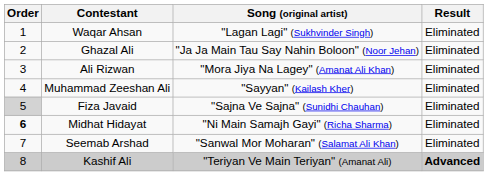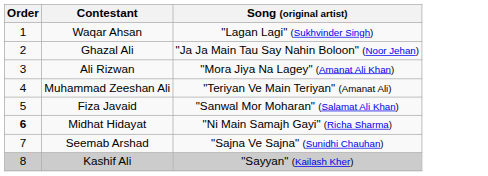- column: Result | Eliminated | Eliminated | Eliminated | Eliminated | Eliminated | Eliminated | Eliminated | Advanced
Muhammad Zeeshan Ali | Song (original artist): "Sayyan" (Kailash Kher) -> "Teriyan Ve Main Teriyan" (Amanat Ali)
Fiza Javaid | Order: lightgrey background -> no background
Fiza Javaid | Song (original artist): "Sajna Ve Sajna" (Sunidhi Chauhan) -> "Sanwal Mor Moharan" (Salamat Ali Khan)
Seemab Arshad | Song (original artist): "Sanwal Mor Moharan" (Salamat Ali Khan) -> "Sajna Ve Sajna" (Sunidhi Chauhan)
Kashif Ali | Song (original artist): "Teriyan Ve Main Teriyan" (Amanat Ali) -> "Sayyan" (Kailash Kher)
